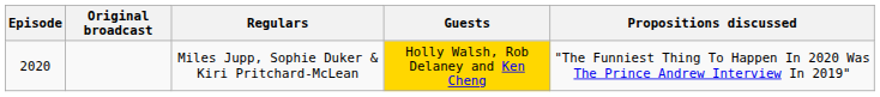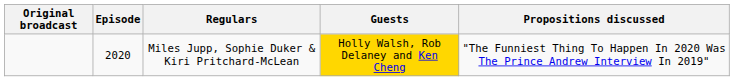columns swapped: Episode <-> Original broadcast
